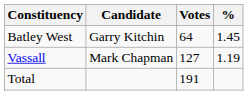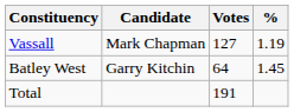rows swapped: Batley West <-> Vassall
